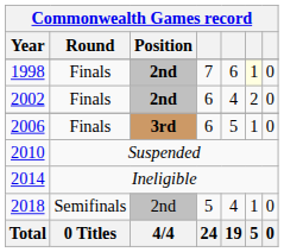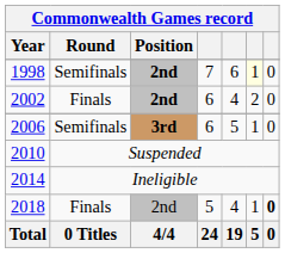1998 | Round: Finals -> Semifinals
2006 | Round: Finals -> Semifinals
2018 | Round: Semifinals -> Finals
2018 | column 7: normal -> bold
